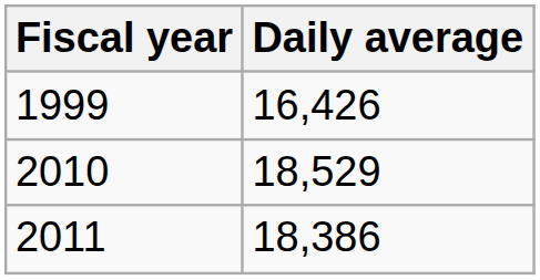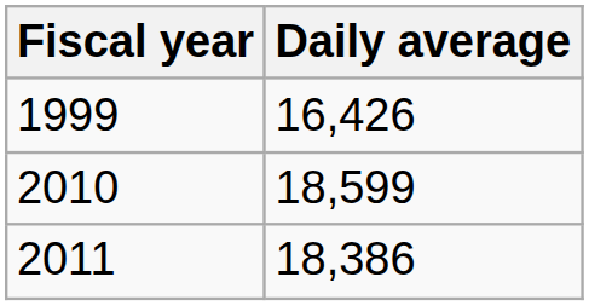2010 | Daily average: 18,529 -> 18,599
